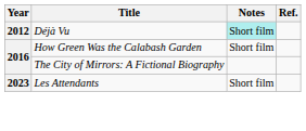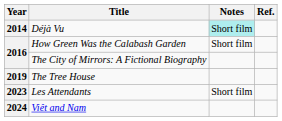Déjà Vu | Year: 2012 -> 2014
+ row: 2019 | The Tree House
+ row: 2024 | Viêt and Nam
